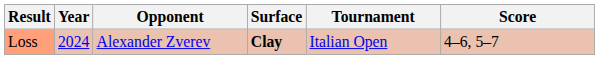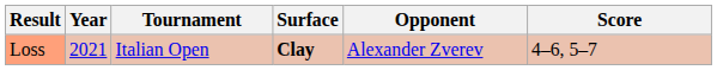columns swapped: Tournament <-> Opponent
Loss | Year: 2024 -> 2021
